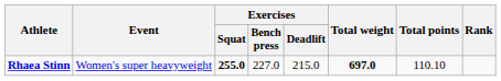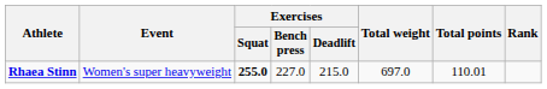Rhaea Stinn | Total weight: bold -> normal
Rhaea Stinn | Total points: 110.10 -> 110.01
